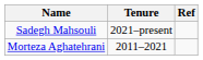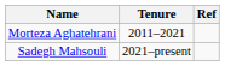rows swapped: Morteza Aghatehrani <-> Sadegh Mahsouli
